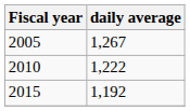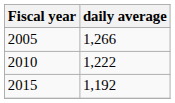2005 | daily average: 1,267 -> 1,266
